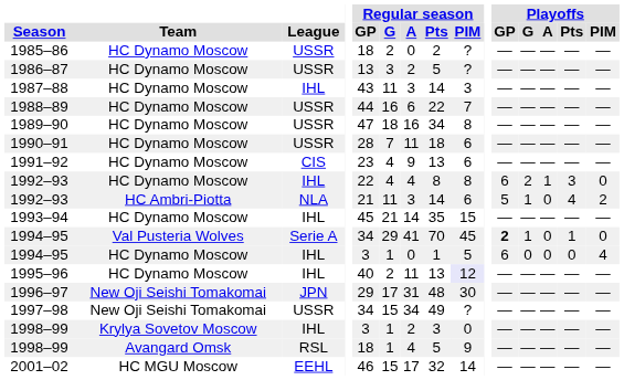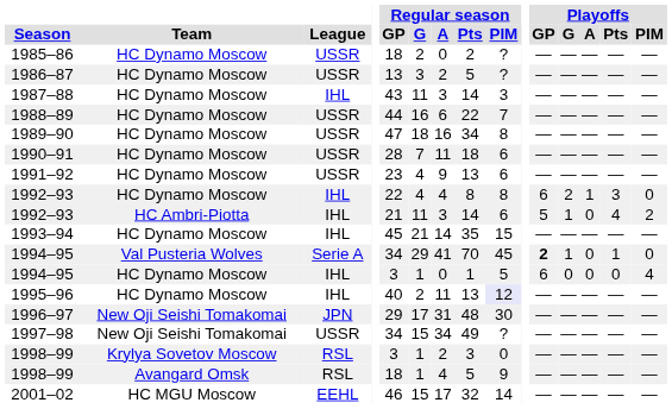1991–92 | League: CIS -> USSR
1992–93 / HC Ambri-Piotta | League: NLA -> IHL
1998–99 / Krylya Sovetov Moscow | League: IHL -> RSL
